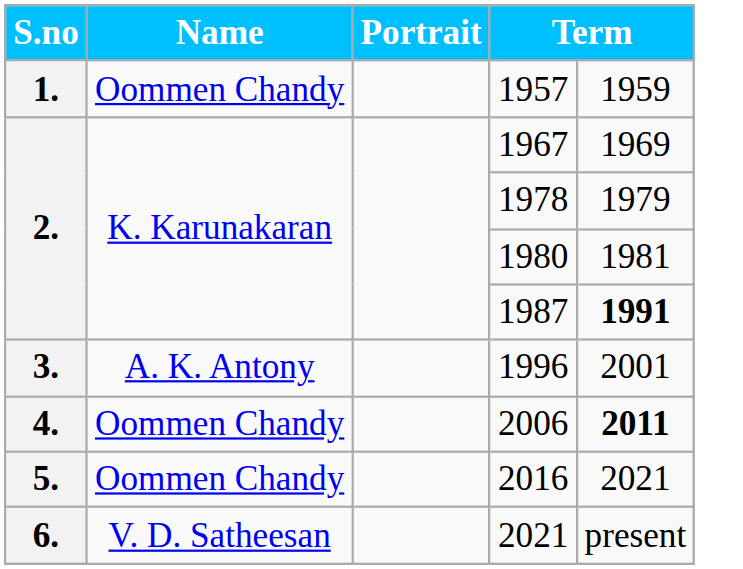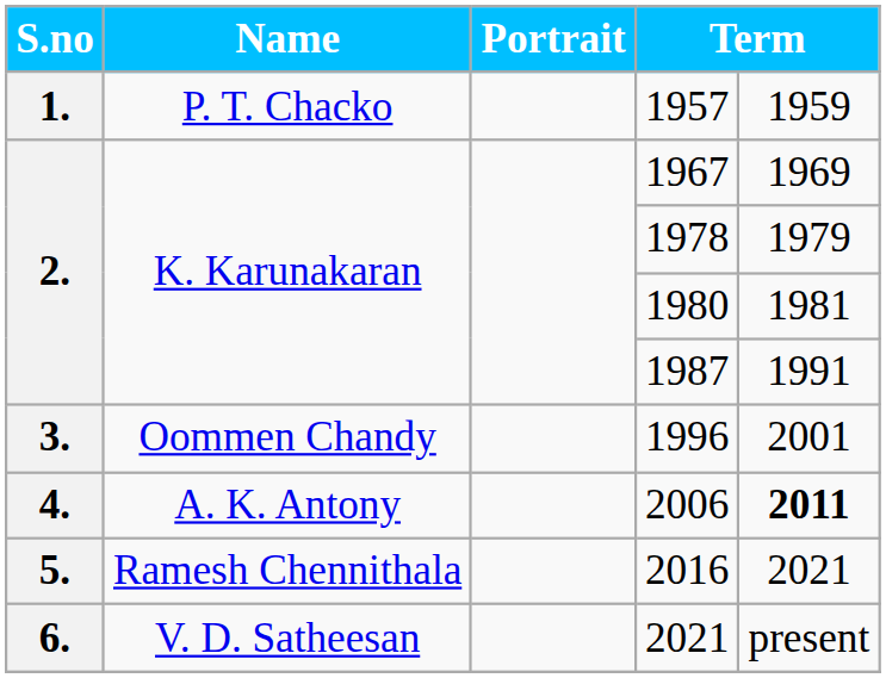1957 | Name: Oommen Chandy -> P. T. Chacko
1987 | column 5: bold -> normal
1996 | Name: A. K. Antony -> Oommen Chandy
2006 | Name: Oommen Chandy -> A. K. Antony
2016 | Name: Oommen Chandy -> Ramesh Chennithala
